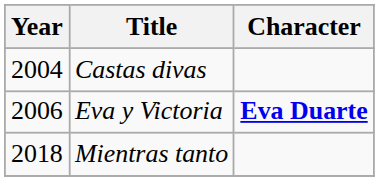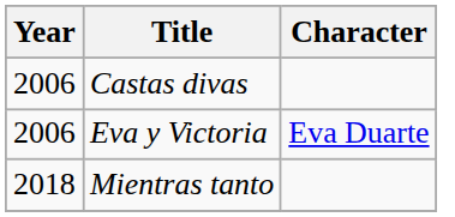Castas divas | Year: 2004 -> 2006
Eva y Victoria | Character: bold -> normal
